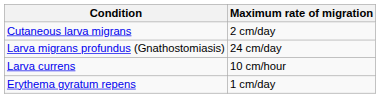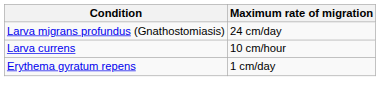- row: Cutaneous larva migrans | 2 cm/day
